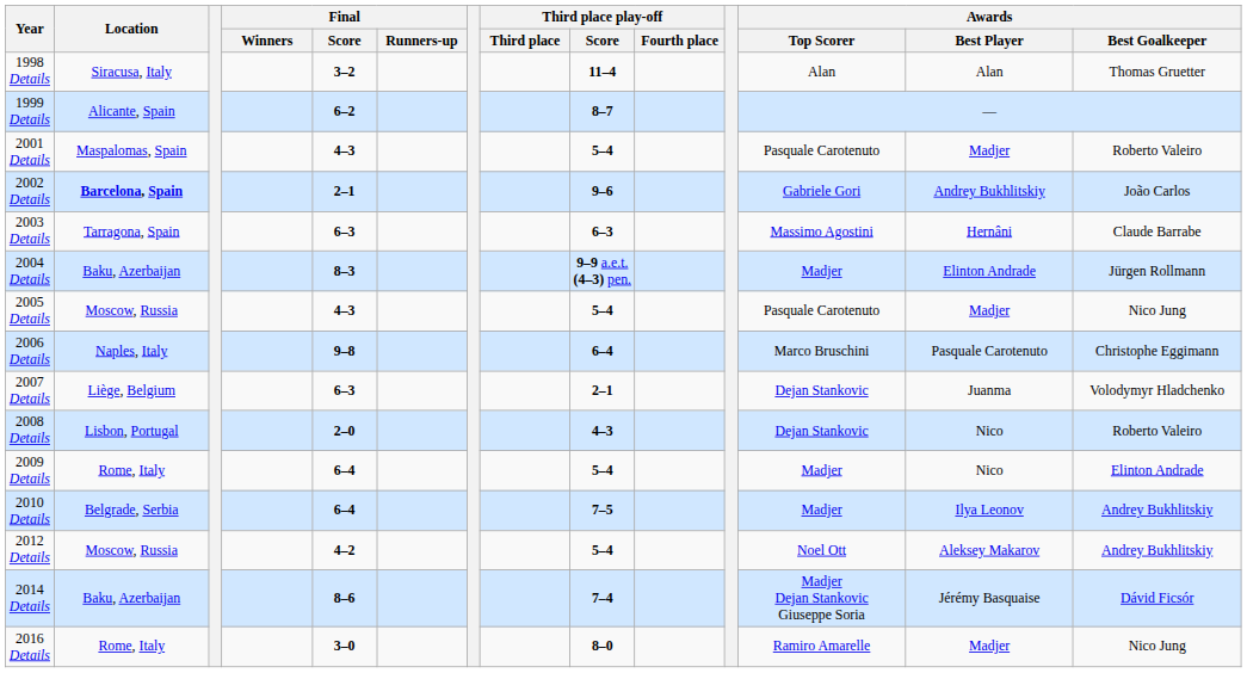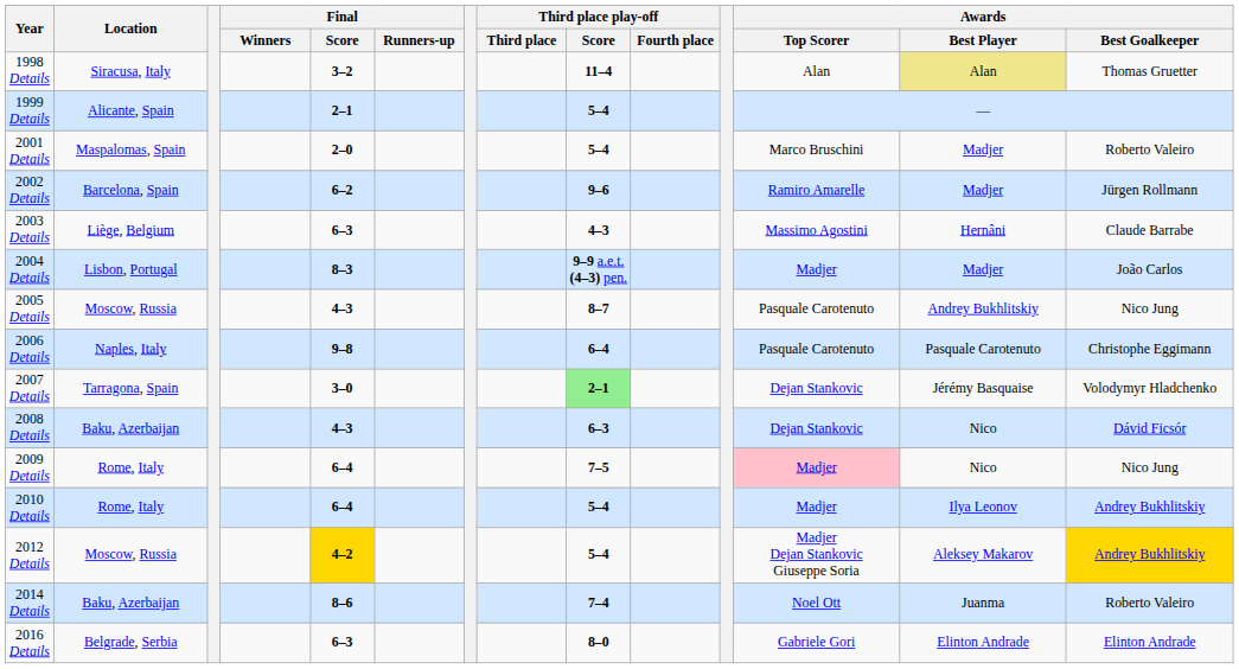1998 Details | Awards / Best Player: no background -> khaki background
1999 Details | Final / Score: 6–2 -> 2–1
1999 Details | Third place play-off / Score: 8–7 -> 5–4
2001 Details | Final / Score: 4–3 -> 2–0
2001 Details | Awards / Top Scorer: Pasquale Carotenuto -> Marco Bruschini
2002 Details | Location: bold -> normal
2002 Details | Final / Score: 2–1 -> 6–2
2002 Details | Awards / Top Scorer: Gabriele Gori -> Ramiro Amarelle
2002 Details | Awards / Best Player: Andrey Bukhlitskiy -> Madjer
2002 Details | Awards / Best Goalkeeper: João Carlos -> Jürgen Rollmann
2003 Details | Location: Tarragona, Spain -> Liège, Belgium
2003 Details | Third place play-off / Score: 6–3 -> 4–3
2004 Details | Location: Baku, Azerbaijan -> Lisbon, Portugal
2004 Details | Awards / Best Player: Elinton Andrade -> Madjer
2004 Details | Awards / Best Goalkeeper: Jürgen Rollmann -> João Carlos
2005 Details | Third place play-off / Score: 5–4 -> 8–7
2005 Details | Awards / Best Player: Madjer -> Andrey Bukhlitskiy
2006 Details | Awards / Top Scorer: Marco Bruschini -> Pasquale Carotenuto
2007 Details | Location: Liège, Belgium -> Tarragona, Spain
2007 Details | Final / Score: 6–3 -> 3–0
2007 Details | Third place play-off / Score: no background -> lightgreen background
2007 Details | Awards / Best Player: Juanma -> Jérémy Basquaise
2008 Details | Location: Lisbon, Portugal -> Baku, Azerbaijan
2008 Details | Final / Score: 2–0 -> 4–3
2008 Details | Third place play-off / Score: 4–3 -> 6–3
2008 Details | Awards / Best Goalkeeper: Roberto Valeiro -> Dávid Ficsór
2009 Details | Third place play-off / Score: 5–4 -> 7–5
2009 Details | Awards / Top Scorer: no background -> pink background
2009 Details | Awards / Best Goalkeeper: Elinton Andrade -> Nico Jung
2010 Details | Location: Belgrade, Serbia -> Rome, Italy
2010 Details | Third place play-off / Score: 7–5 -> 5–4
2012 Details | Final / Score: no background -> gold background
2012 Details | Awards / Top Scorer: Noel Ott -> Madjer Dejan Stankovic Giuseppe Soria
2012 Details | Awards / Best Goalkeeper: no background -> gold background
2014 Details | Awards / Top Scorer: Madjer Dejan Stankovic Giuseppe Soria -> Noel Ott
2014 Details | Awards / Best Player: Jérémy Basquaise -> Juanma
2014 Details | Awards / Best Goalkeeper: Dávid Ficsór -> Roberto Valeiro
2016 Details | Location: Rome, Italy -> Belgrade, Serbia
2016 Details | Final / Score: 3–0 -> 6–3
2016 Details | Awards / Top Scorer: Ramiro Amarelle -> Gabriele Gori
2016 Details | Awards / Best Player: Madjer -> Elinton Andrade
2016 Details | Awards / Best Goalkeeper: Nico Jung -> Elinton Andrade
